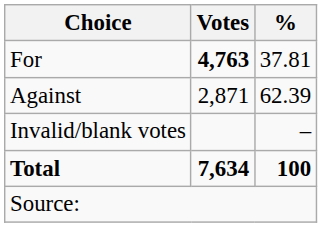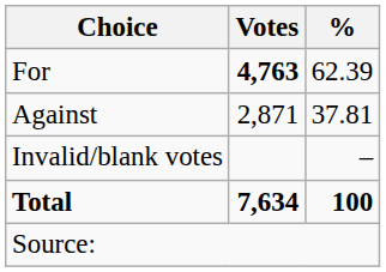For | %: 37.81 -> 62.39
Against | %: 62.39 -> 37.81
